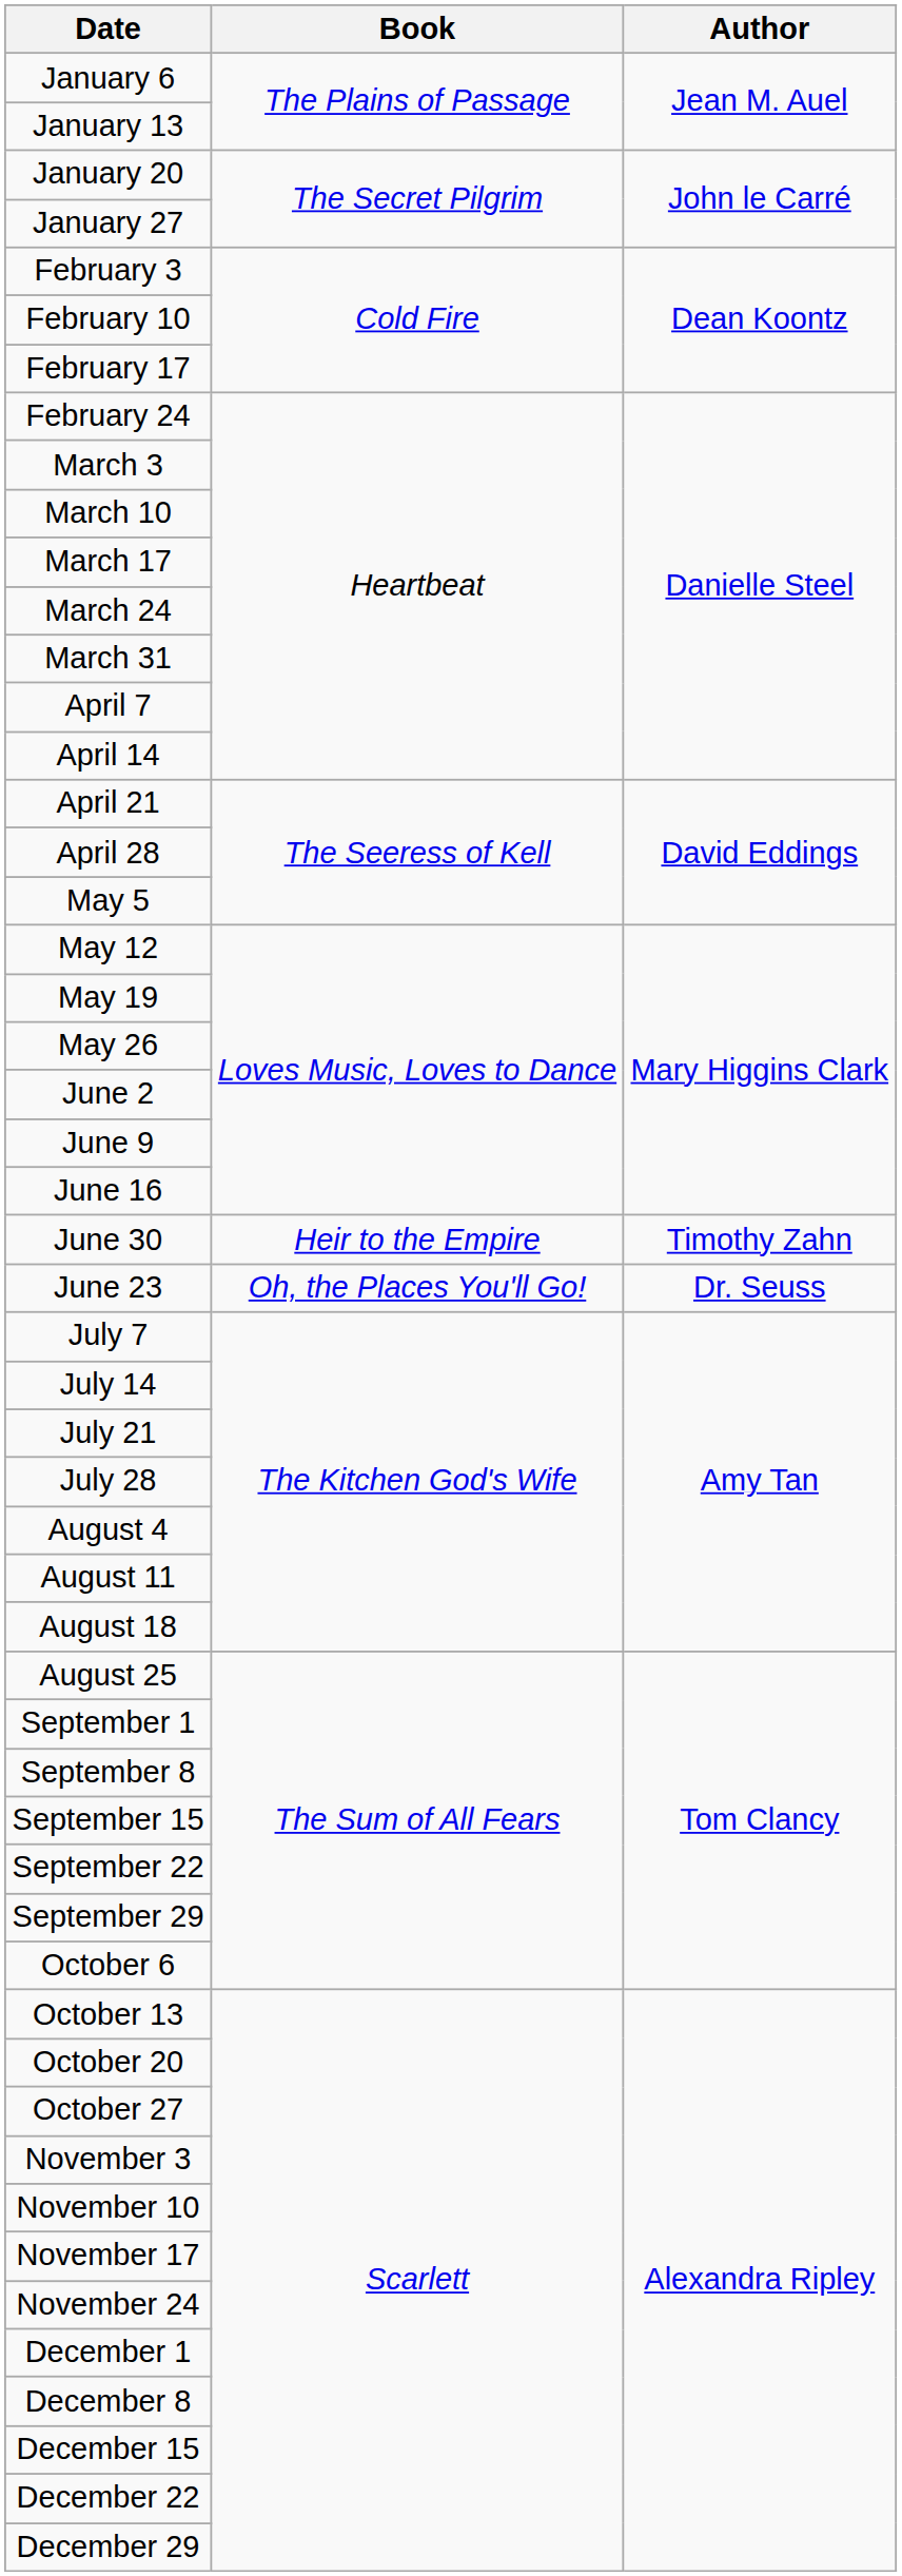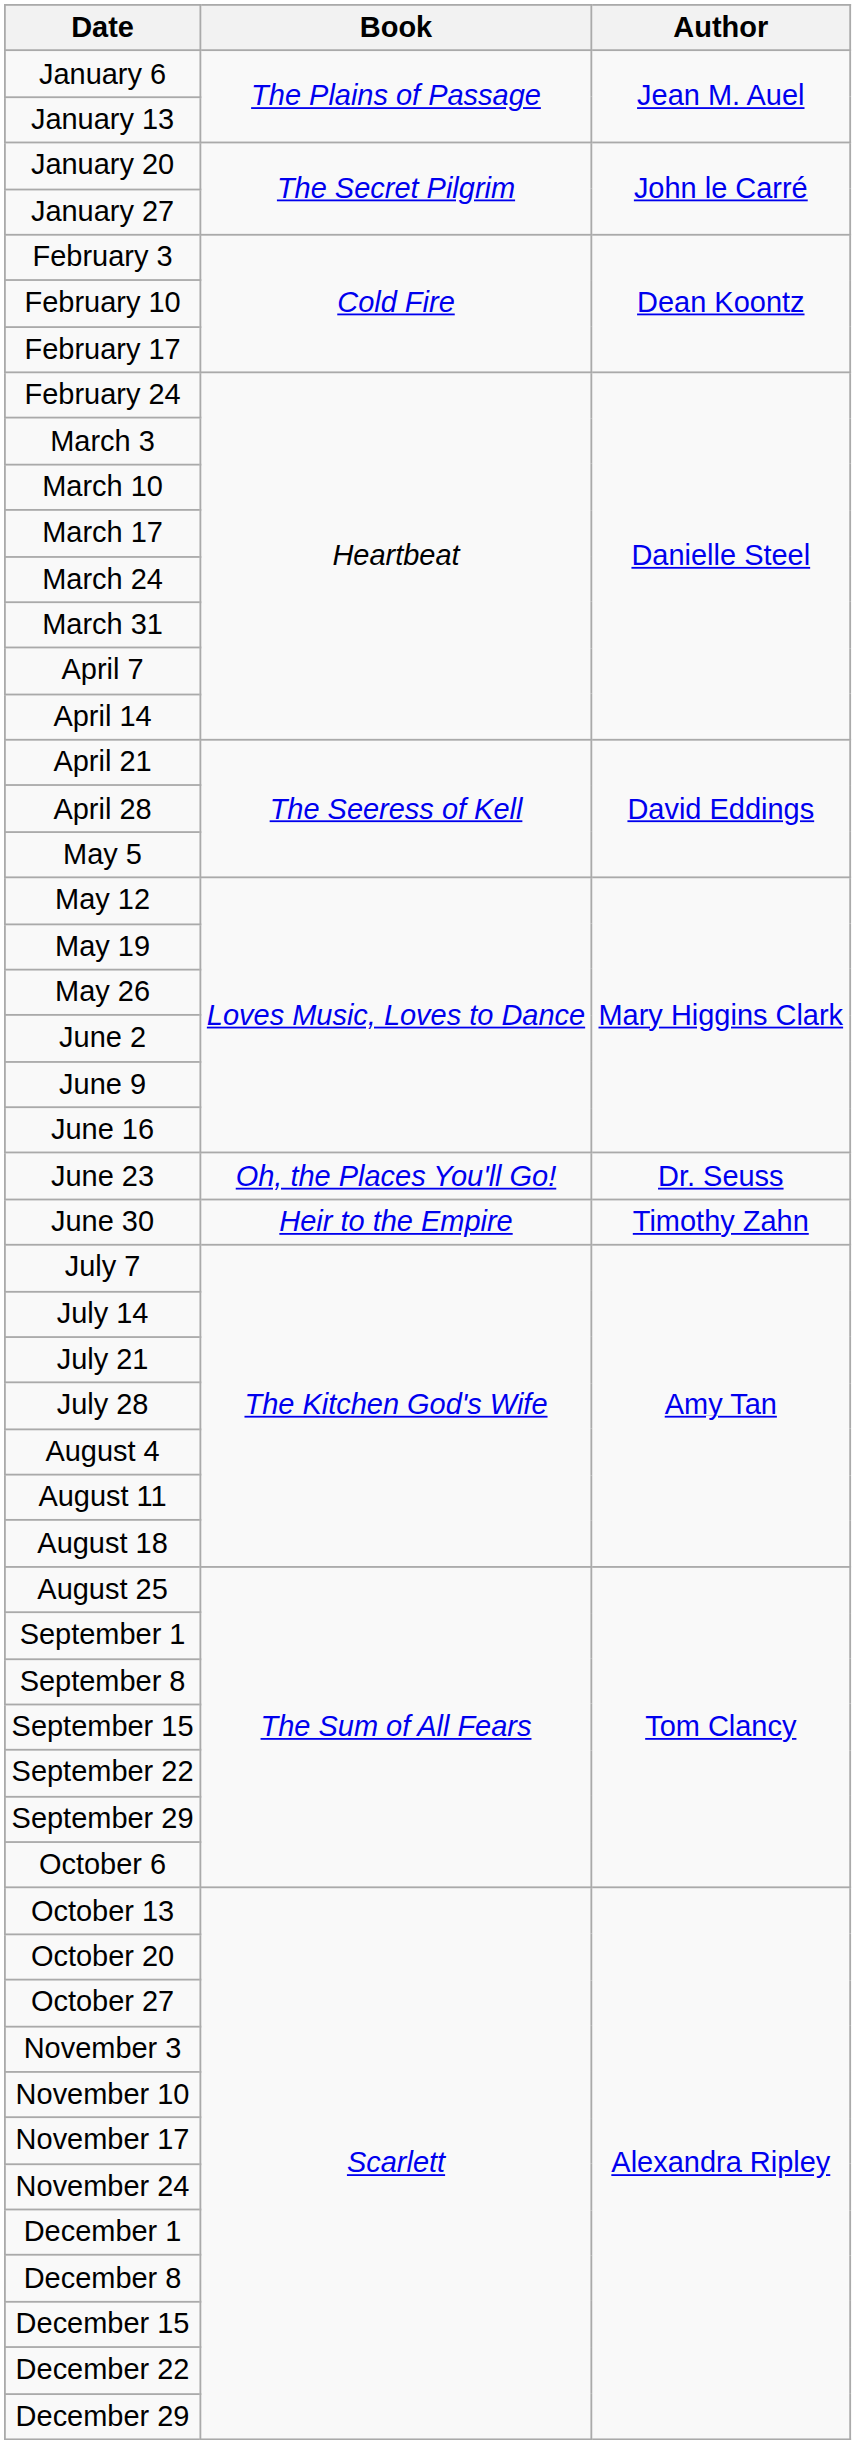rows swapped: June 23 <-> June 30
